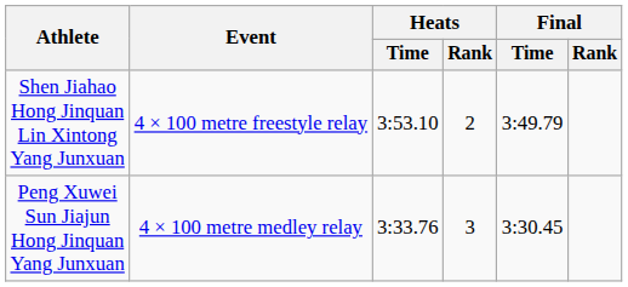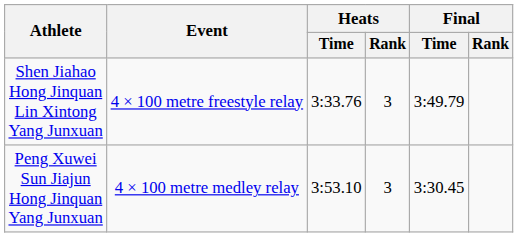Shen Jiahao Hong Jinquan Lin Xintong Yang Junxuan | Heats / Time: 3:53.10 -> 3:33.76
Shen Jiahao Hong Jinquan Lin Xintong Yang Junxuan | Heats / Rank: 2 -> 3
Peng Xuwei Sun Jiajun Hong Jinquan Yang Junxuan | Heats / Time: 3:33.76 -> 3:53.10
